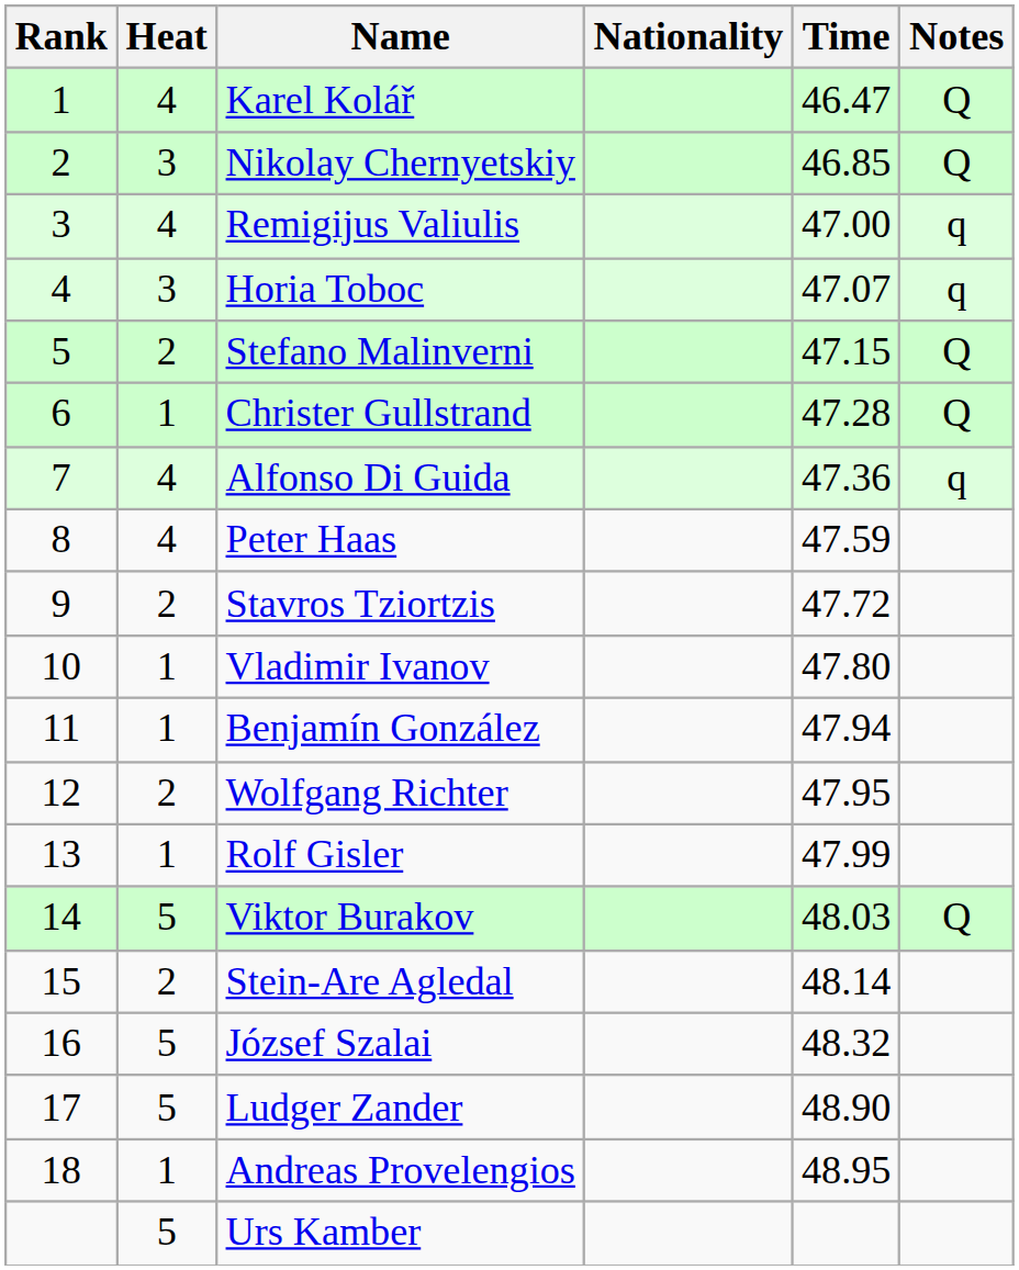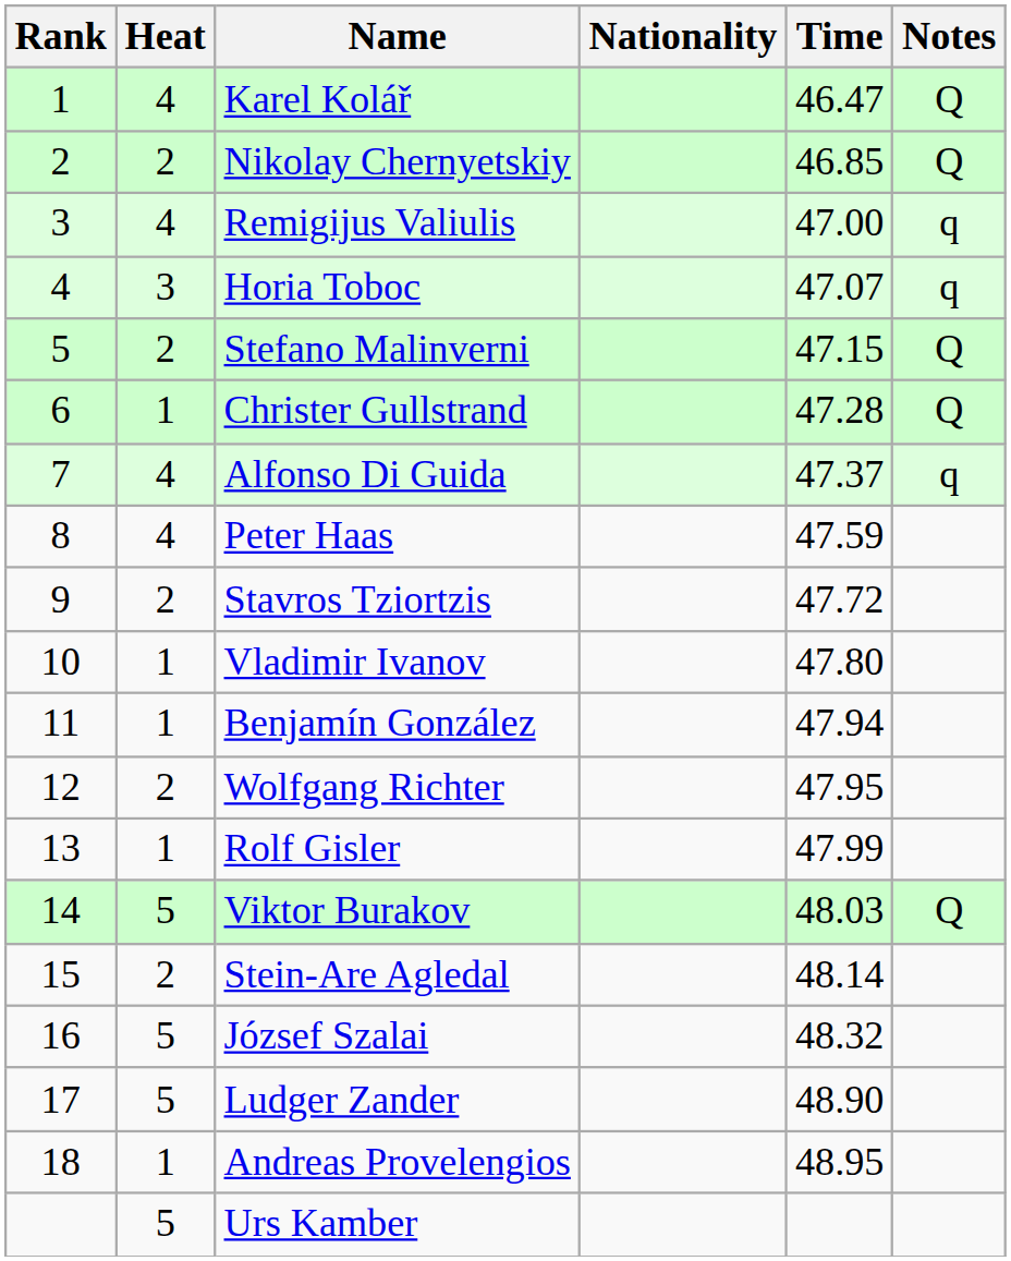Nikolay Chernyetskiy | Heat: 3 -> 2
Alfonso Di Guida | Time: 47.36 -> 47.37
